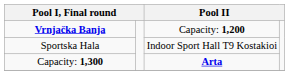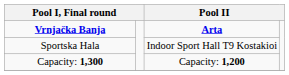Vrnjačka Banja | column 3: Capacity: 1,200 -> Arta
Capacity: 1,300 | column 3: Arta -> Capacity: 1,200
